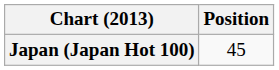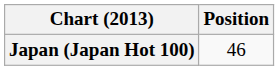Japan (Japan Hot 100) | Position: 45 -> 46
